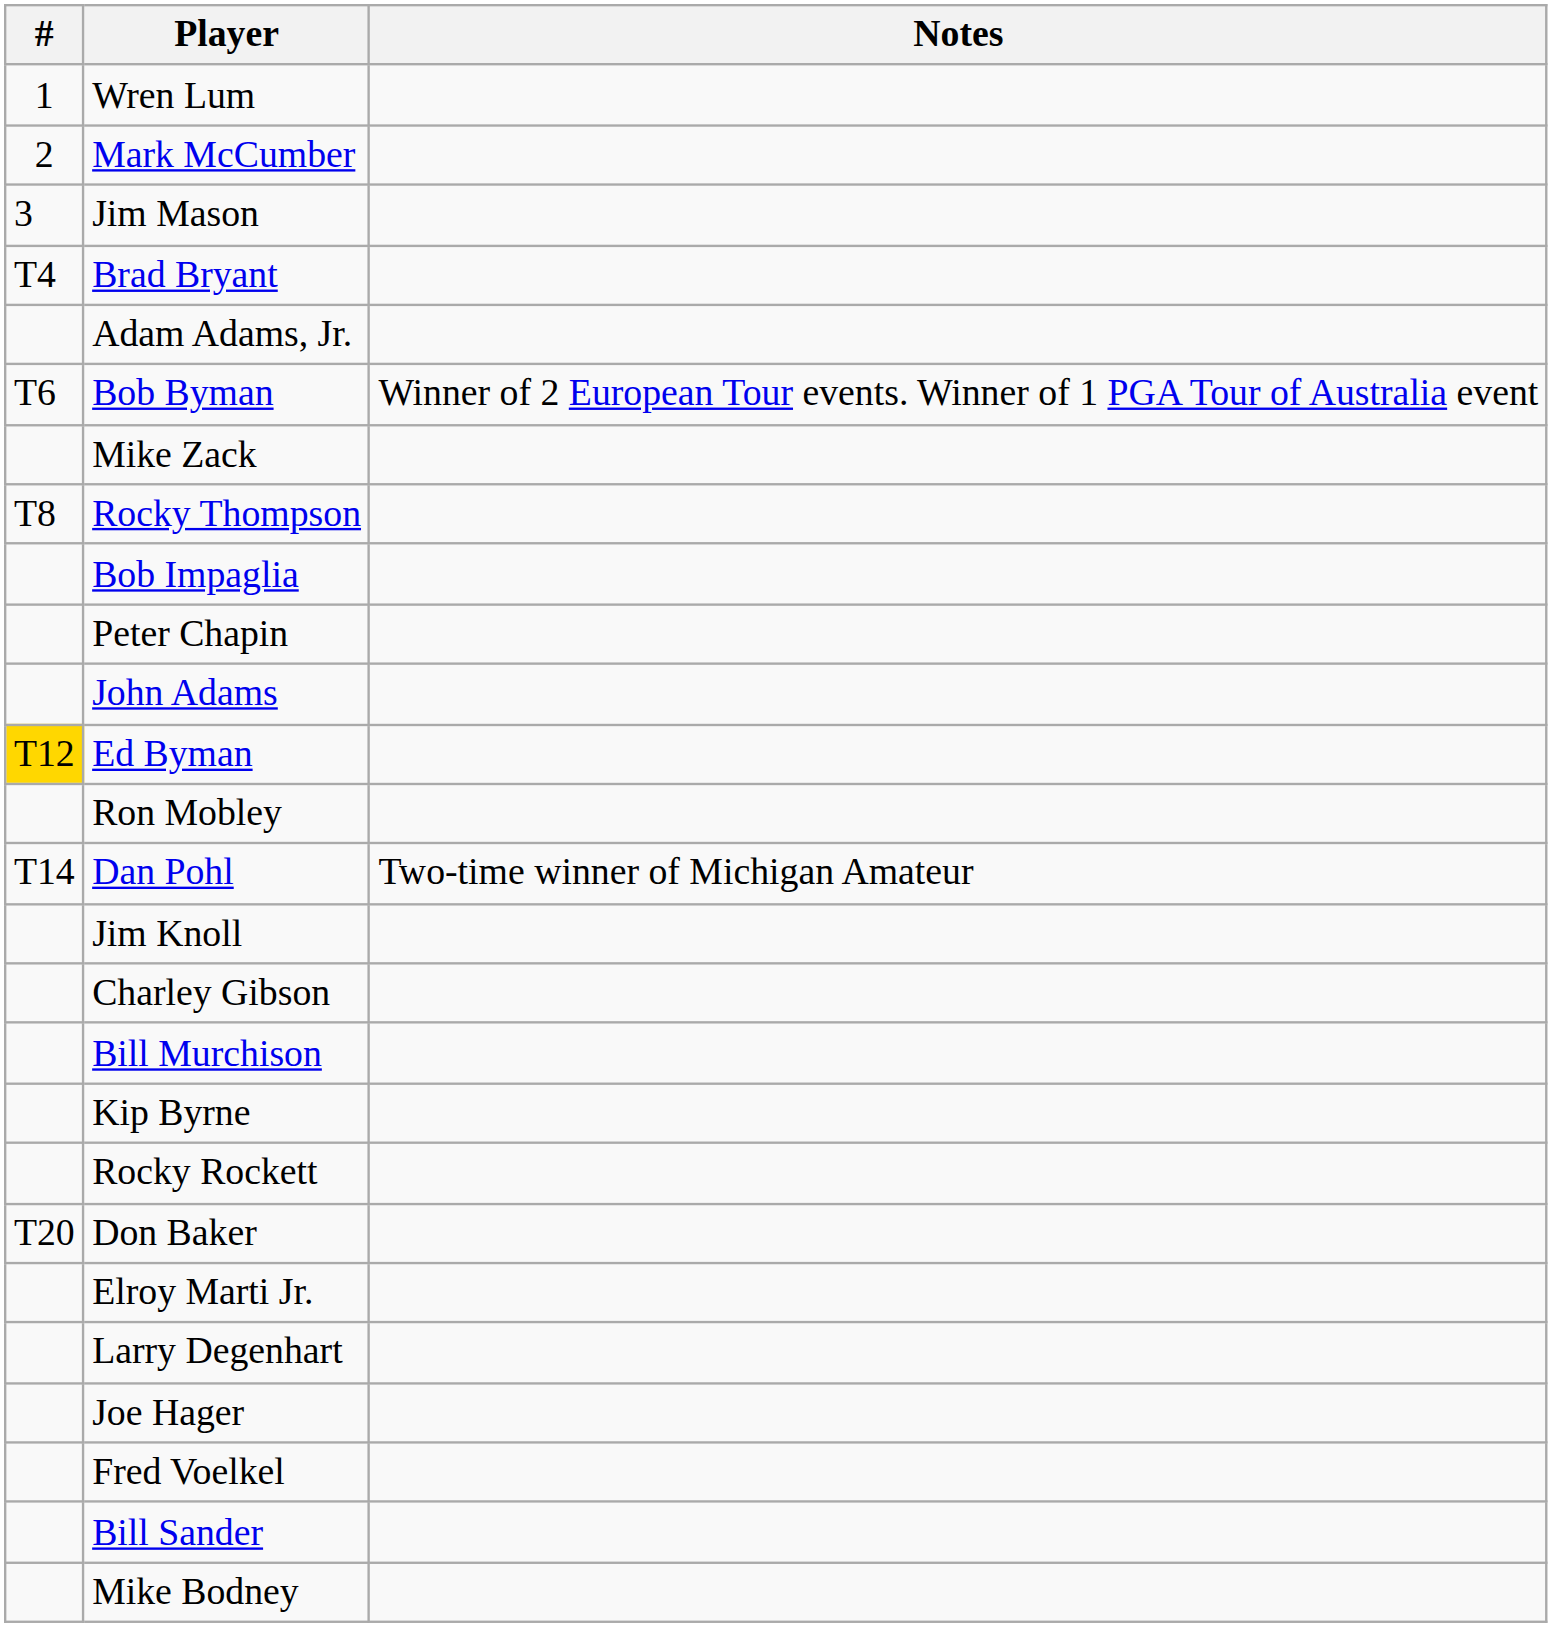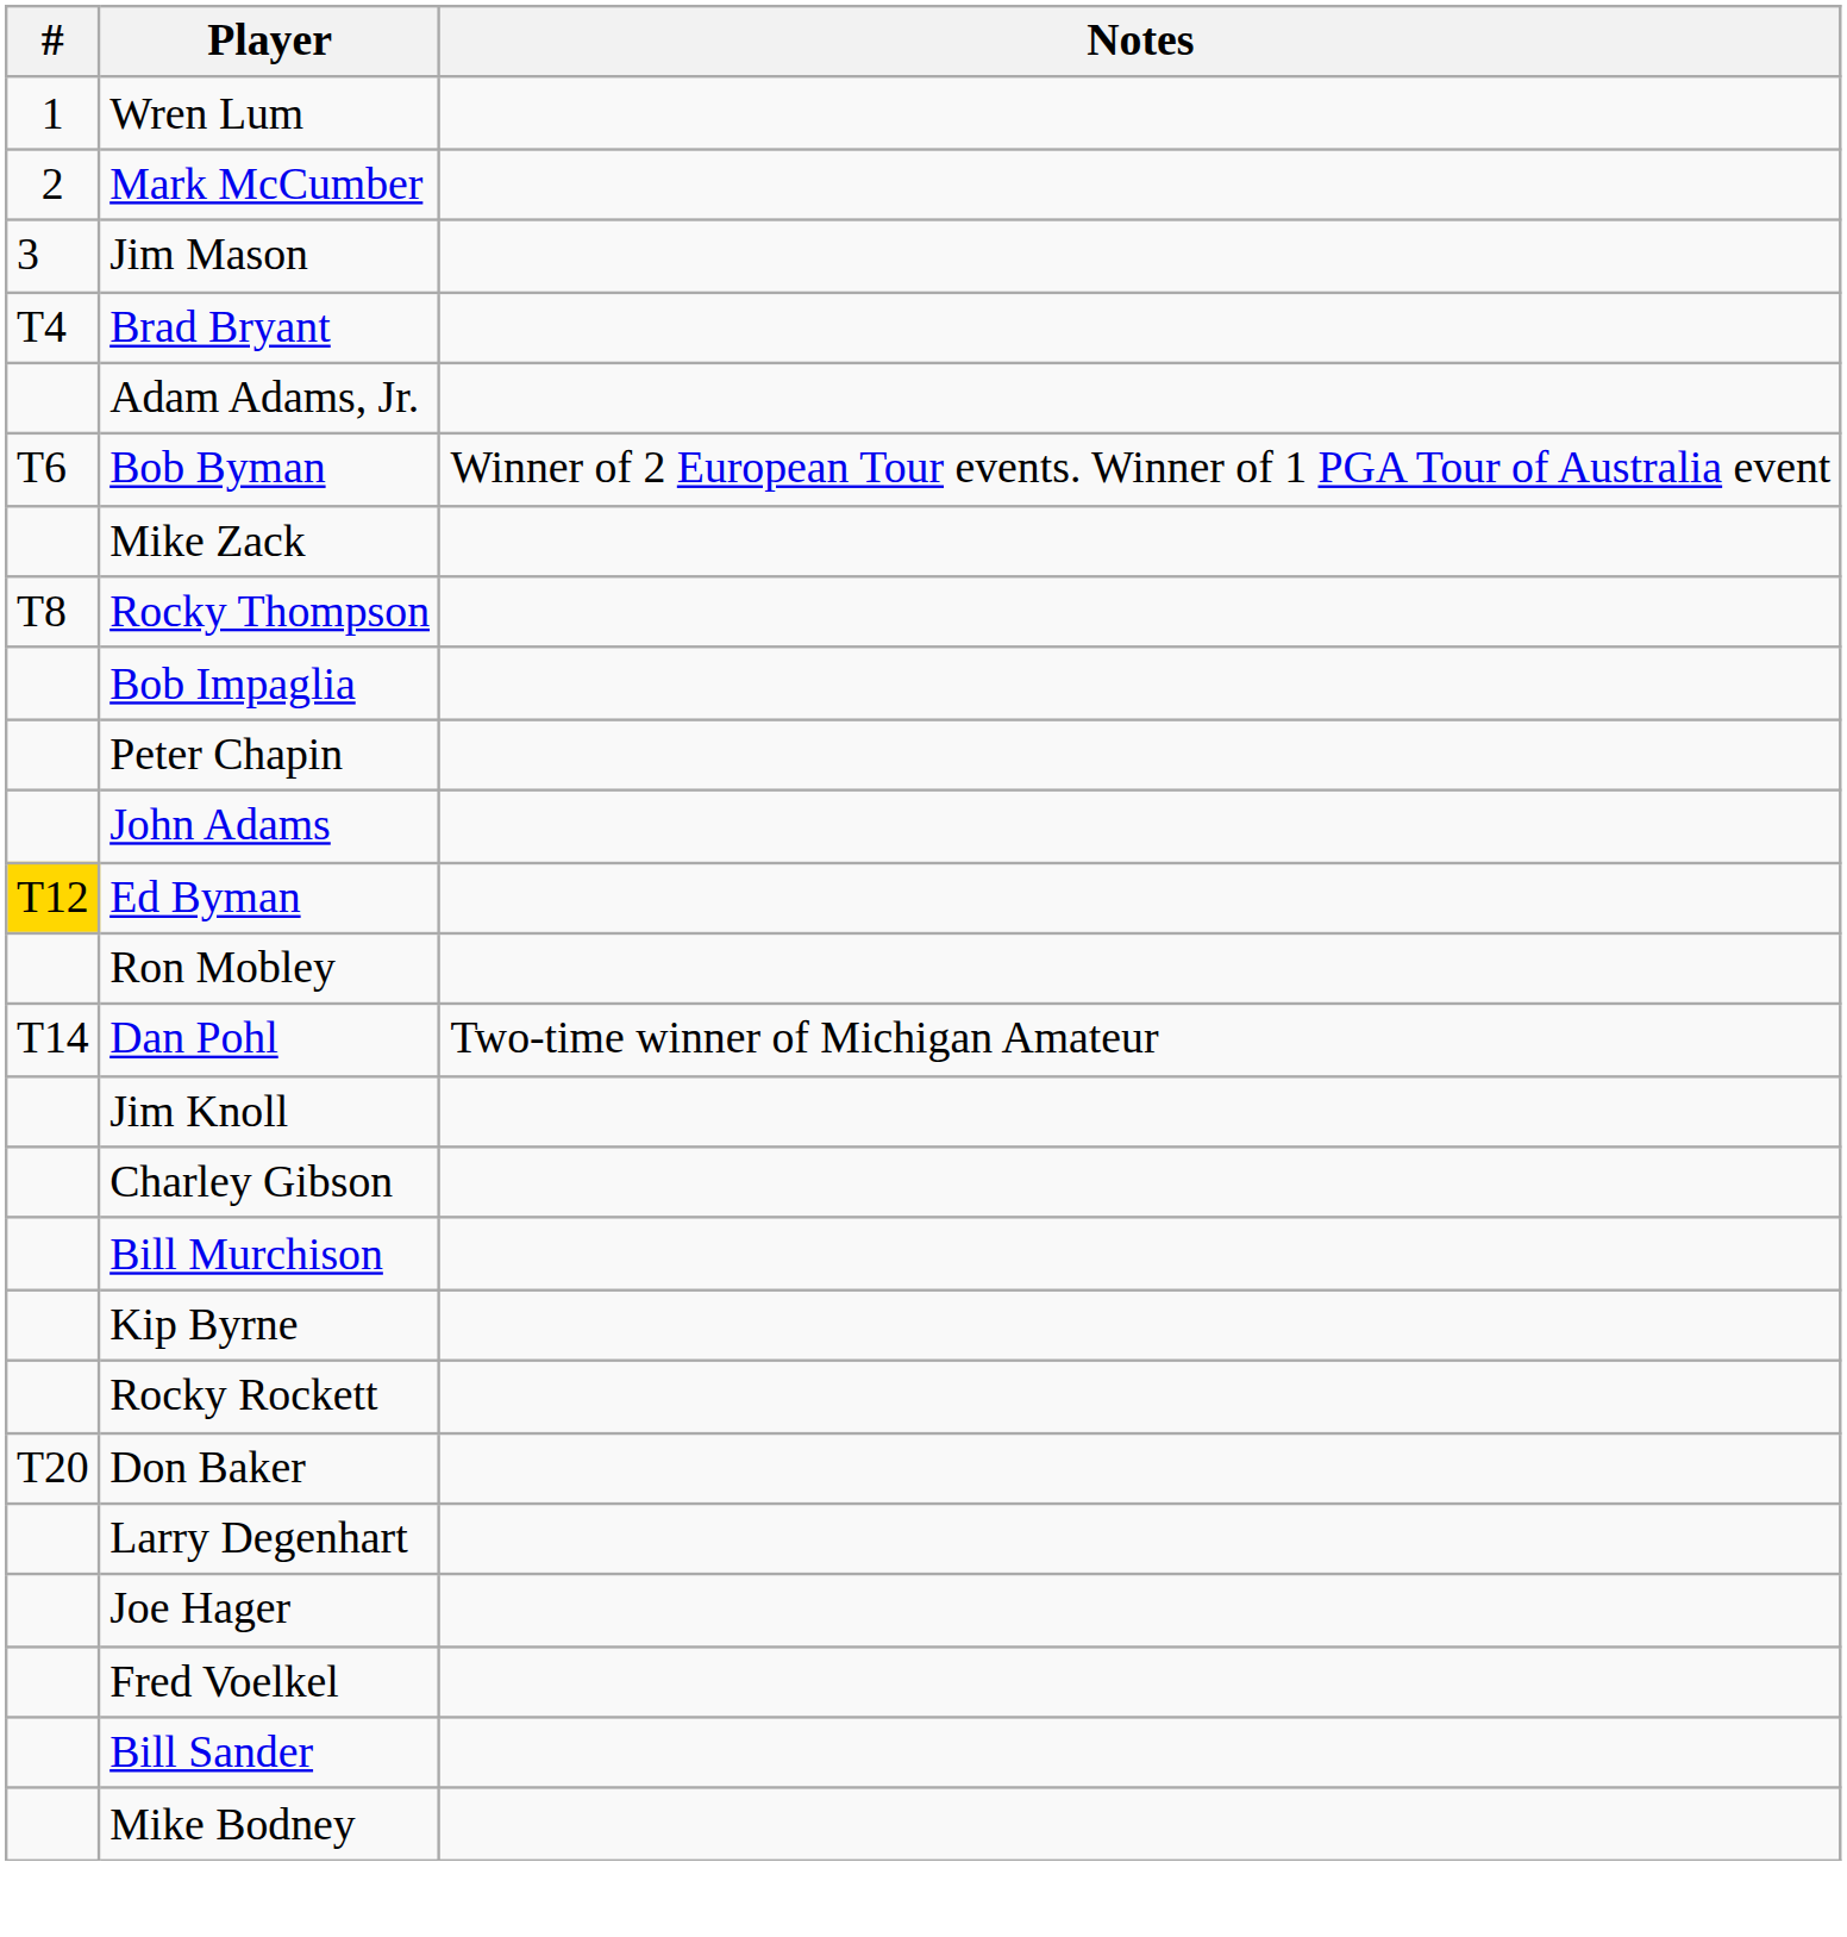- row: Elroy Marti Jr.
